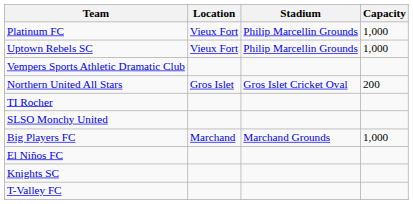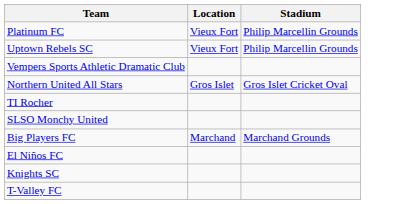- column: Capacity | 1,000 | 1,000 | 200 | 1,000
